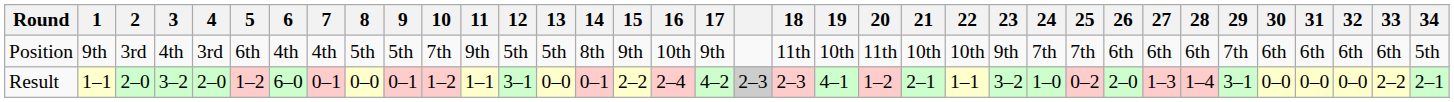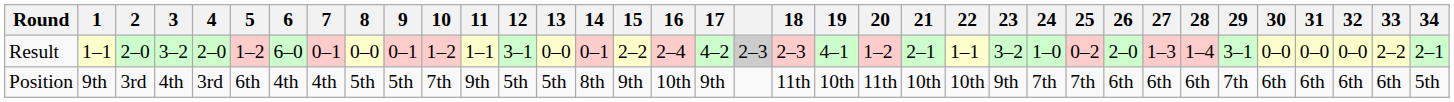rows swapped: Result <-> Position
